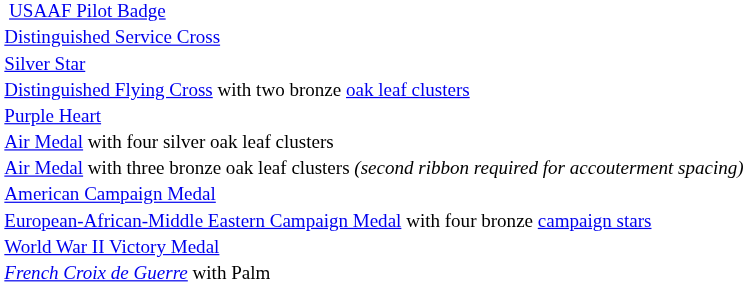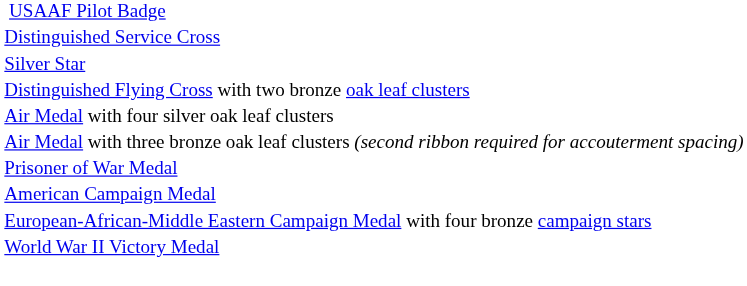- row: Purple Heart
+ row: Prisoner of War Medal
- row: French Croix de Guerre with Palm
